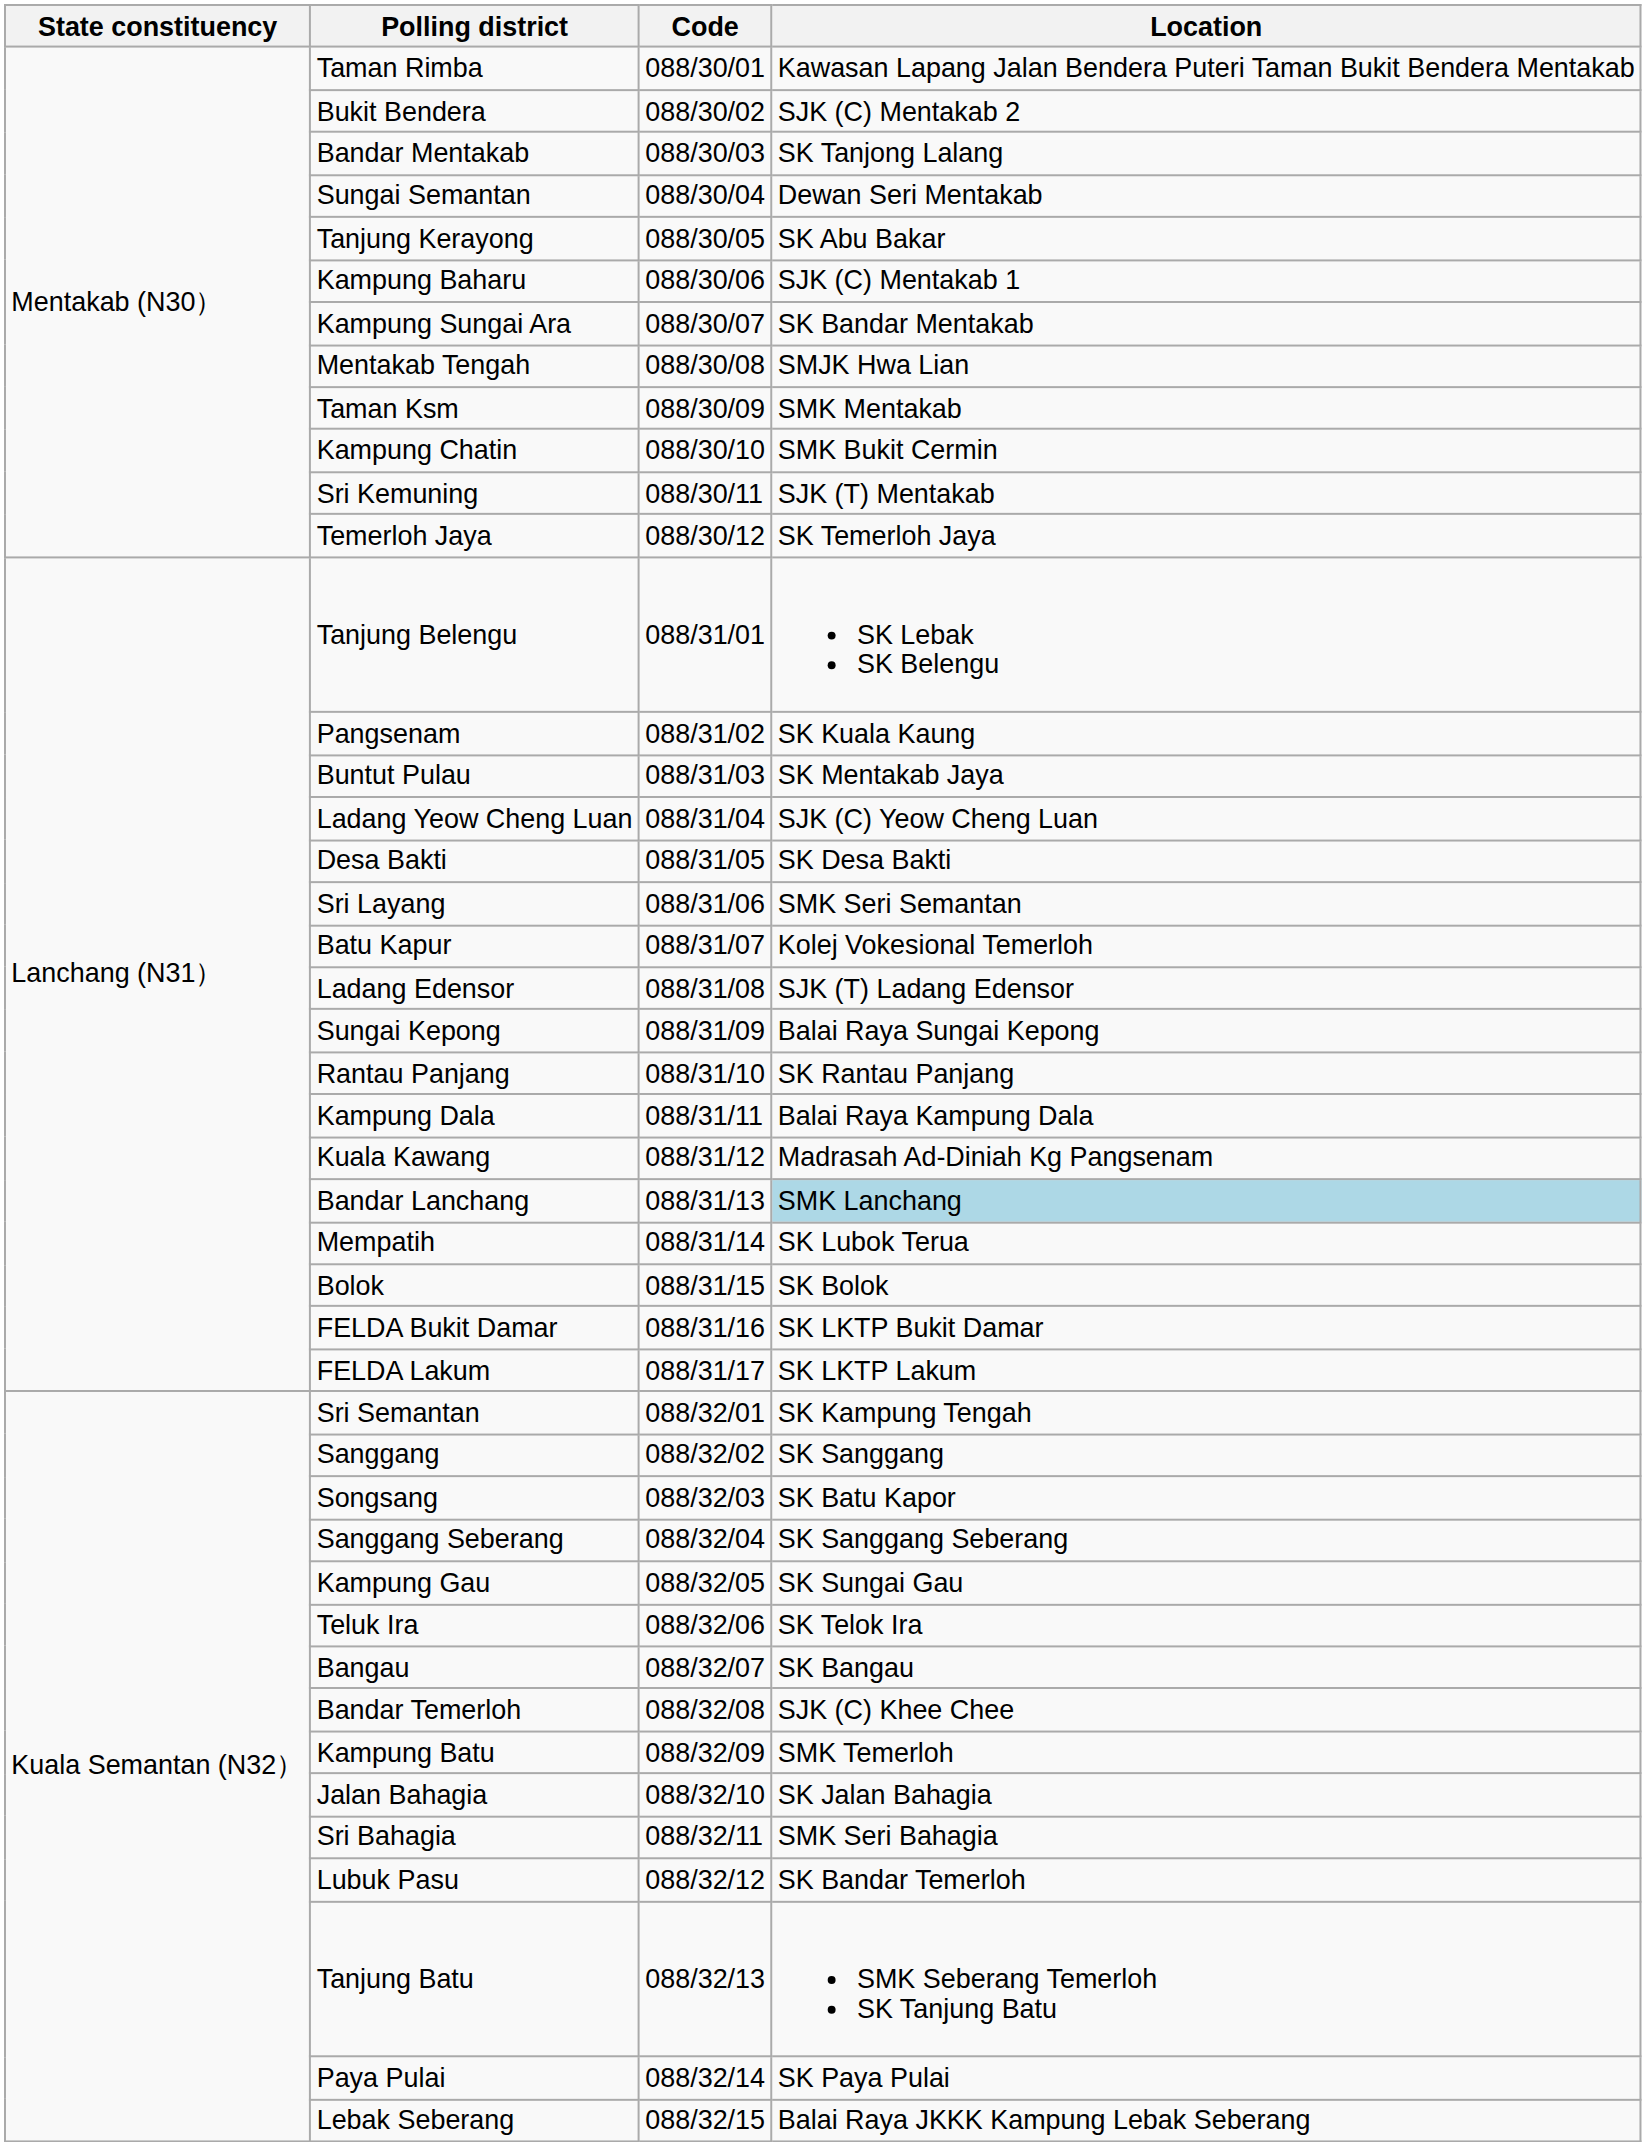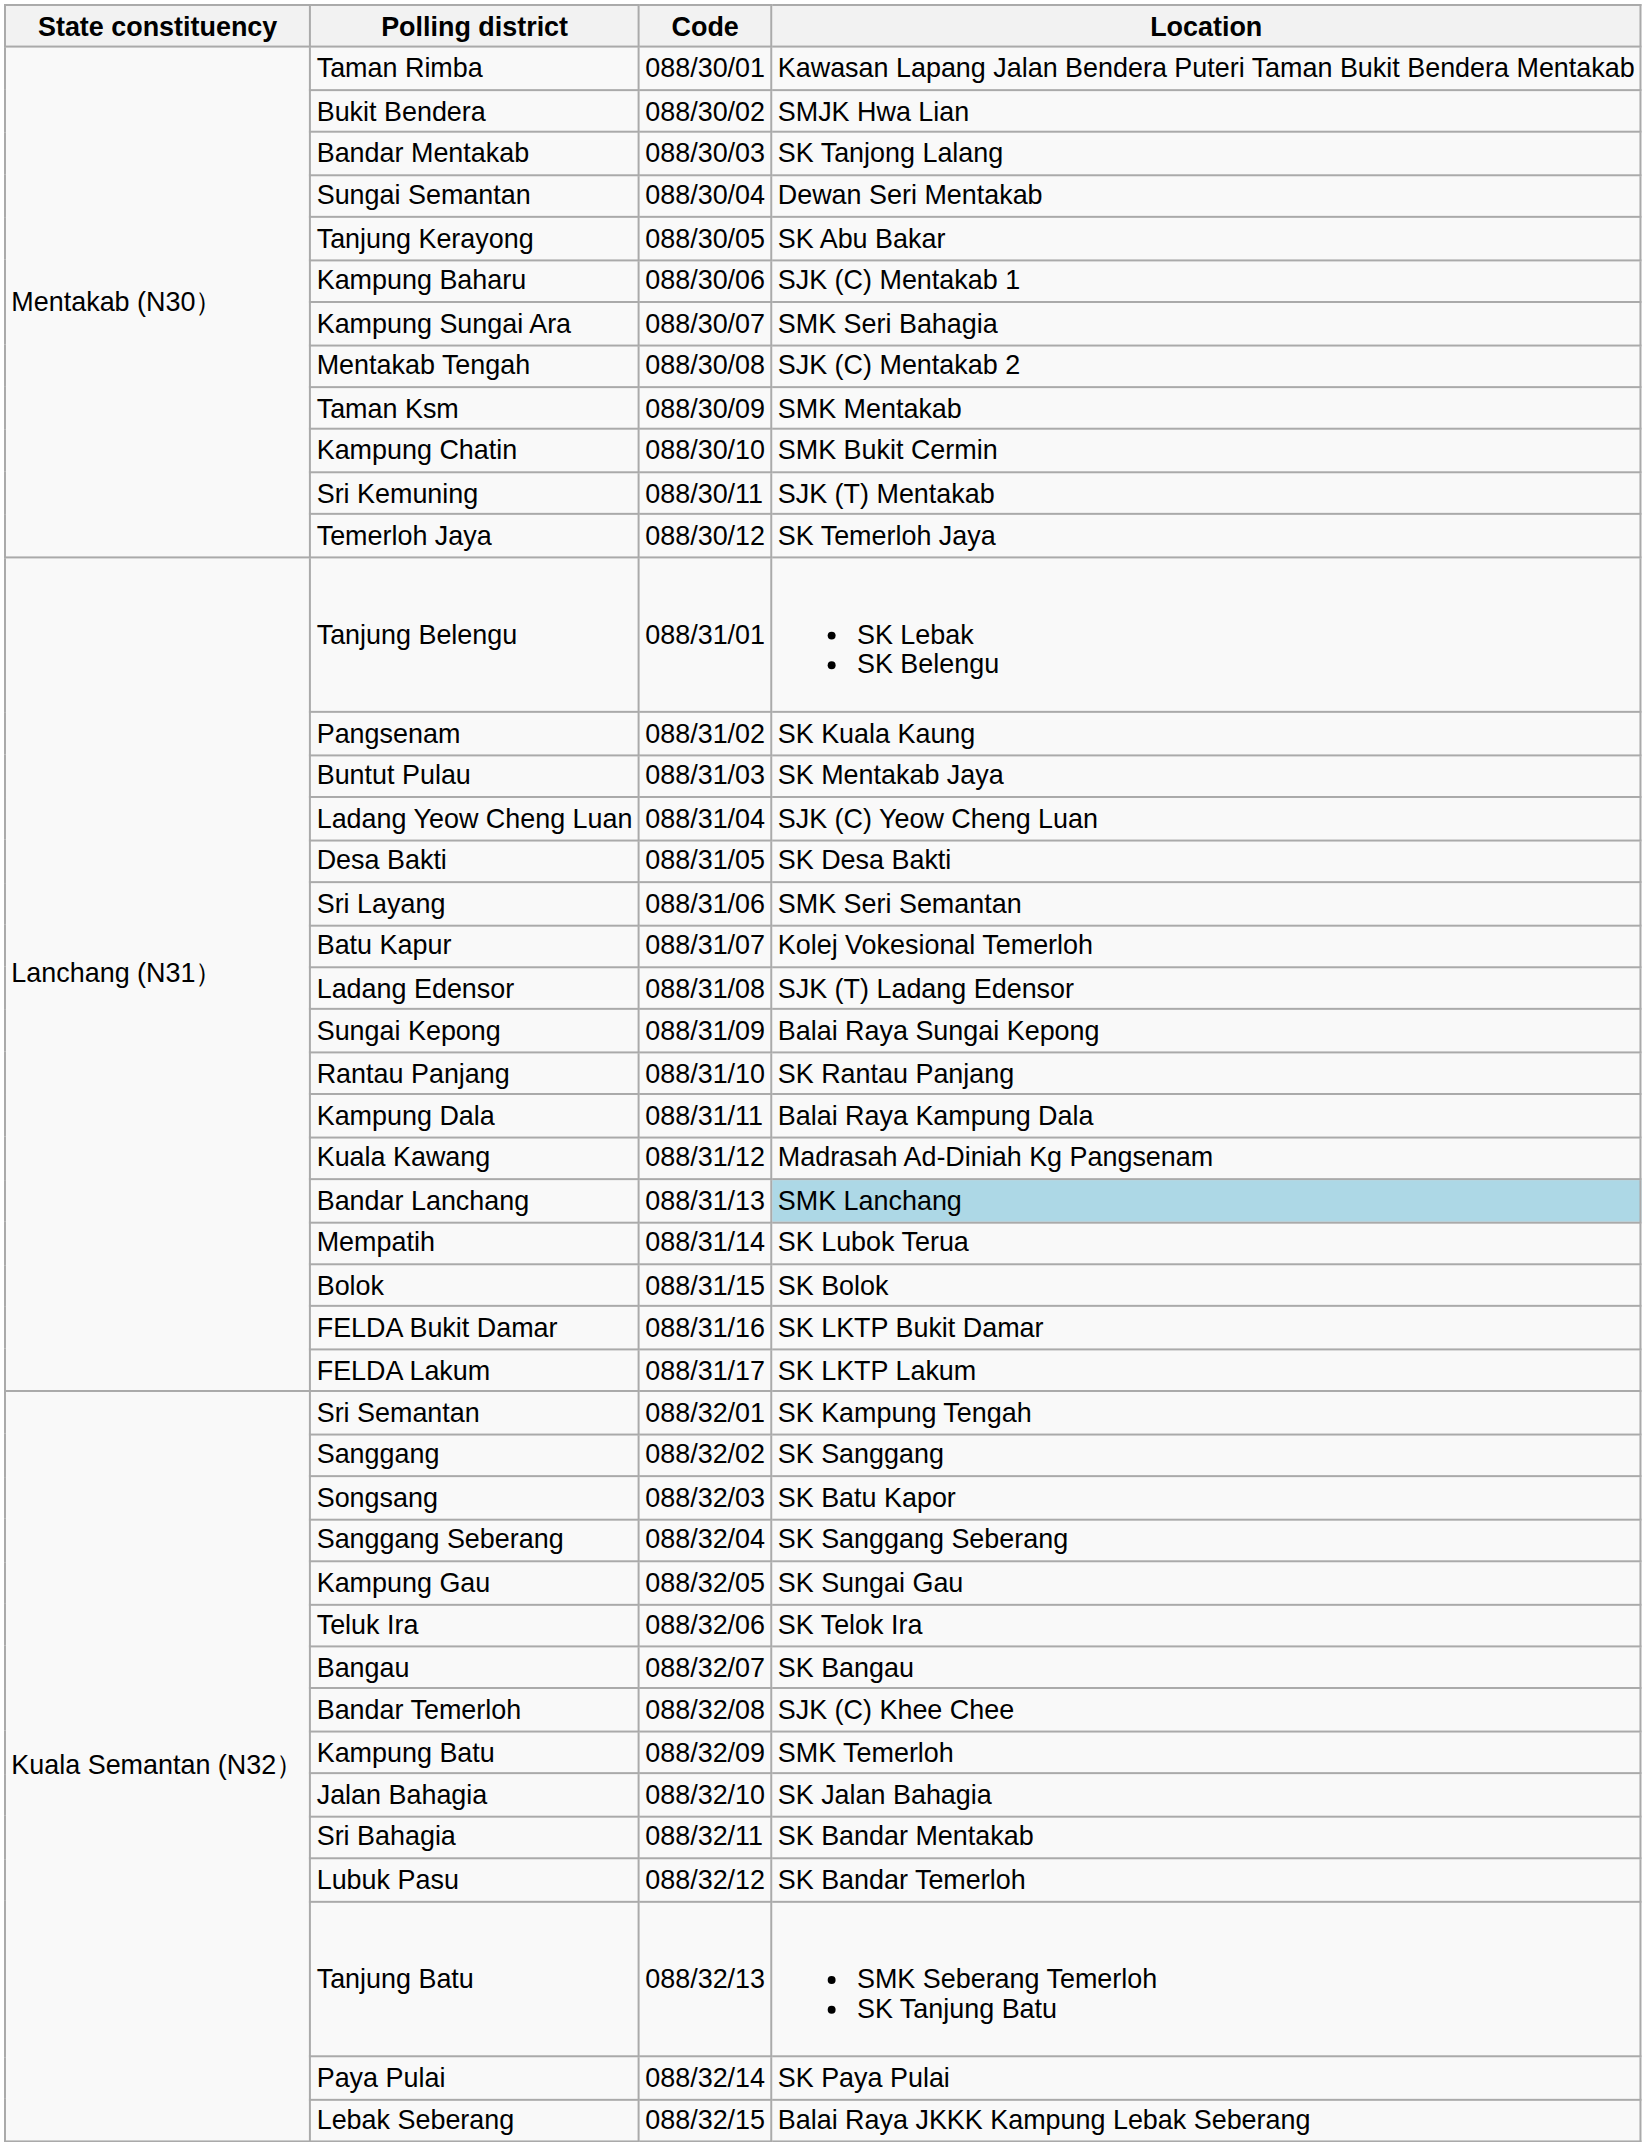Bukit Bendera | Location: SJK (C) Mentakab 2 -> SMJK Hwa Lian
Kampung Sungai Ara | Location: SK Bandar Mentakab -> SMK Seri Bahagia
Mentakab Tengah | Location: SMJK Hwa Lian -> SJK (C) Mentakab 2
Sri Bahagia | Location: SMK Seri Bahagia -> SK Bandar Mentakab
